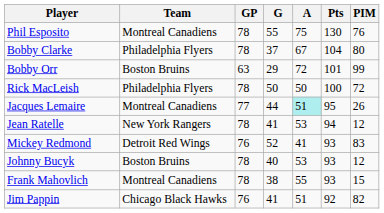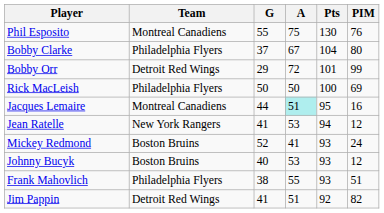- column: GP | 78 | 78 | 63 | 78 | 77 | 78 | 76 | 78 | 78 | 76
Bobby Orr | Team: Boston Bruins -> Detroit Red Wings
Rick MacLeish | PIM: 72 -> 69
Jacques Lemaire | PIM: 26 -> 16
Mickey Redmond | Team: Detroit Red Wings -> Boston Bruins
Mickey Redmond | PIM: 83 -> 24
Frank Mahovlich | Team: Montreal Canadiens -> Philadelphia Flyers
Frank Mahovlich | PIM: 15 -> 51
Jim Pappin | Team: Chicago Black Hawks -> Detroit Red Wings
